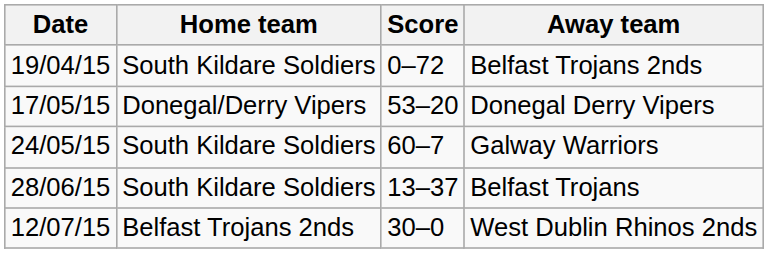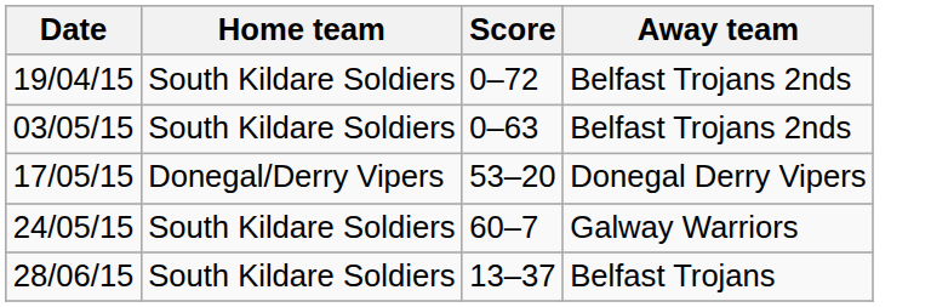+ row: 03/05/15 | South Kildare Soldiers | 0–63 | Belfast Trojans 2nds
- row: 12/07/15 | Belfast Trojans 2nds | 30–0 | West Dublin Rhinos 2nds
